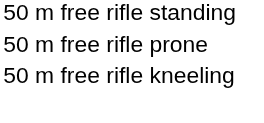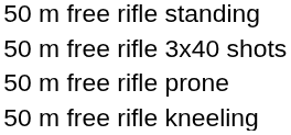+ row: 50 m free rifle 3x40 shots
